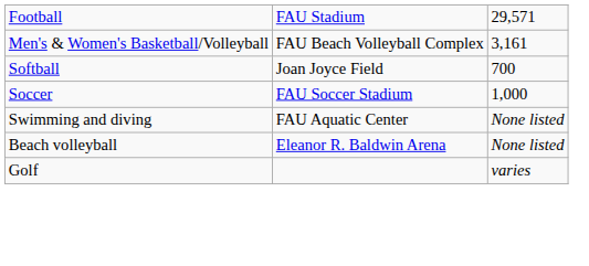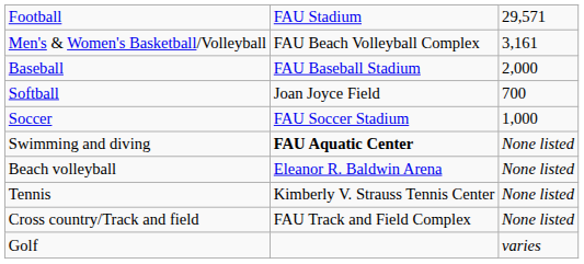+ row: Baseball | FAU Baseball Stadium | 2,000
Swimming and diving | column 2: normal -> bold
+ row: Tennis | Kimberly V. Strauss Tennis Center | None listed
+ row: Cross country/Track and field | FAU Track and Field Complex | None listed
